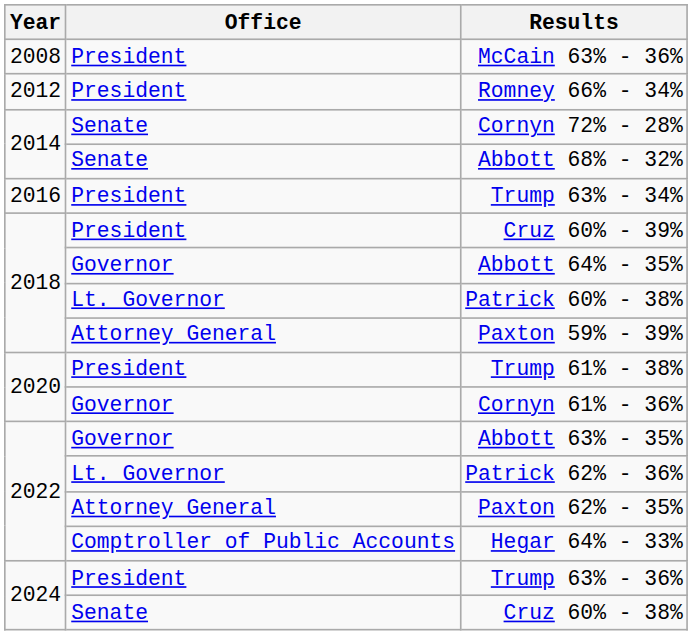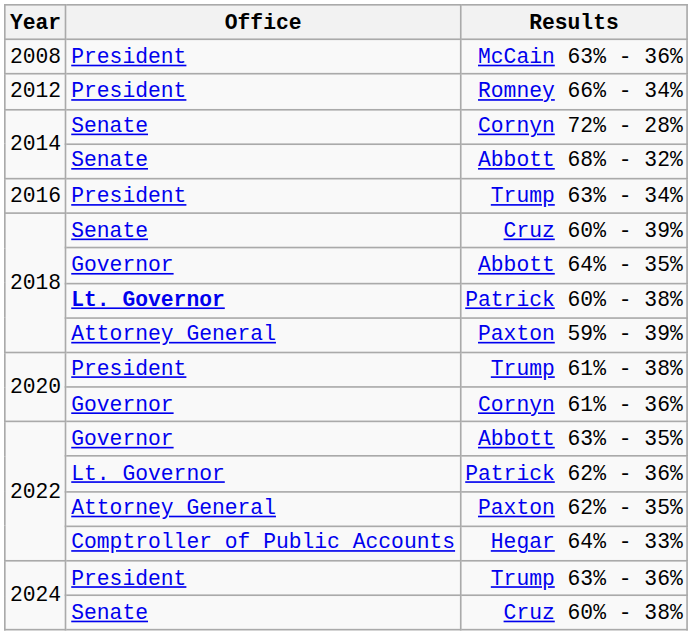Cruz 60% - 39% | Office: President -> Senate
Patrick 60% - 38% | Office: normal -> bold
